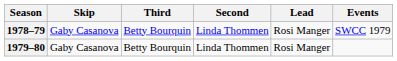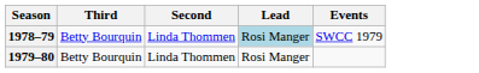- column: Skip | Gaby Casanova | Gaby Casanova
1978–79 | Lead: no background -> lightblue background
